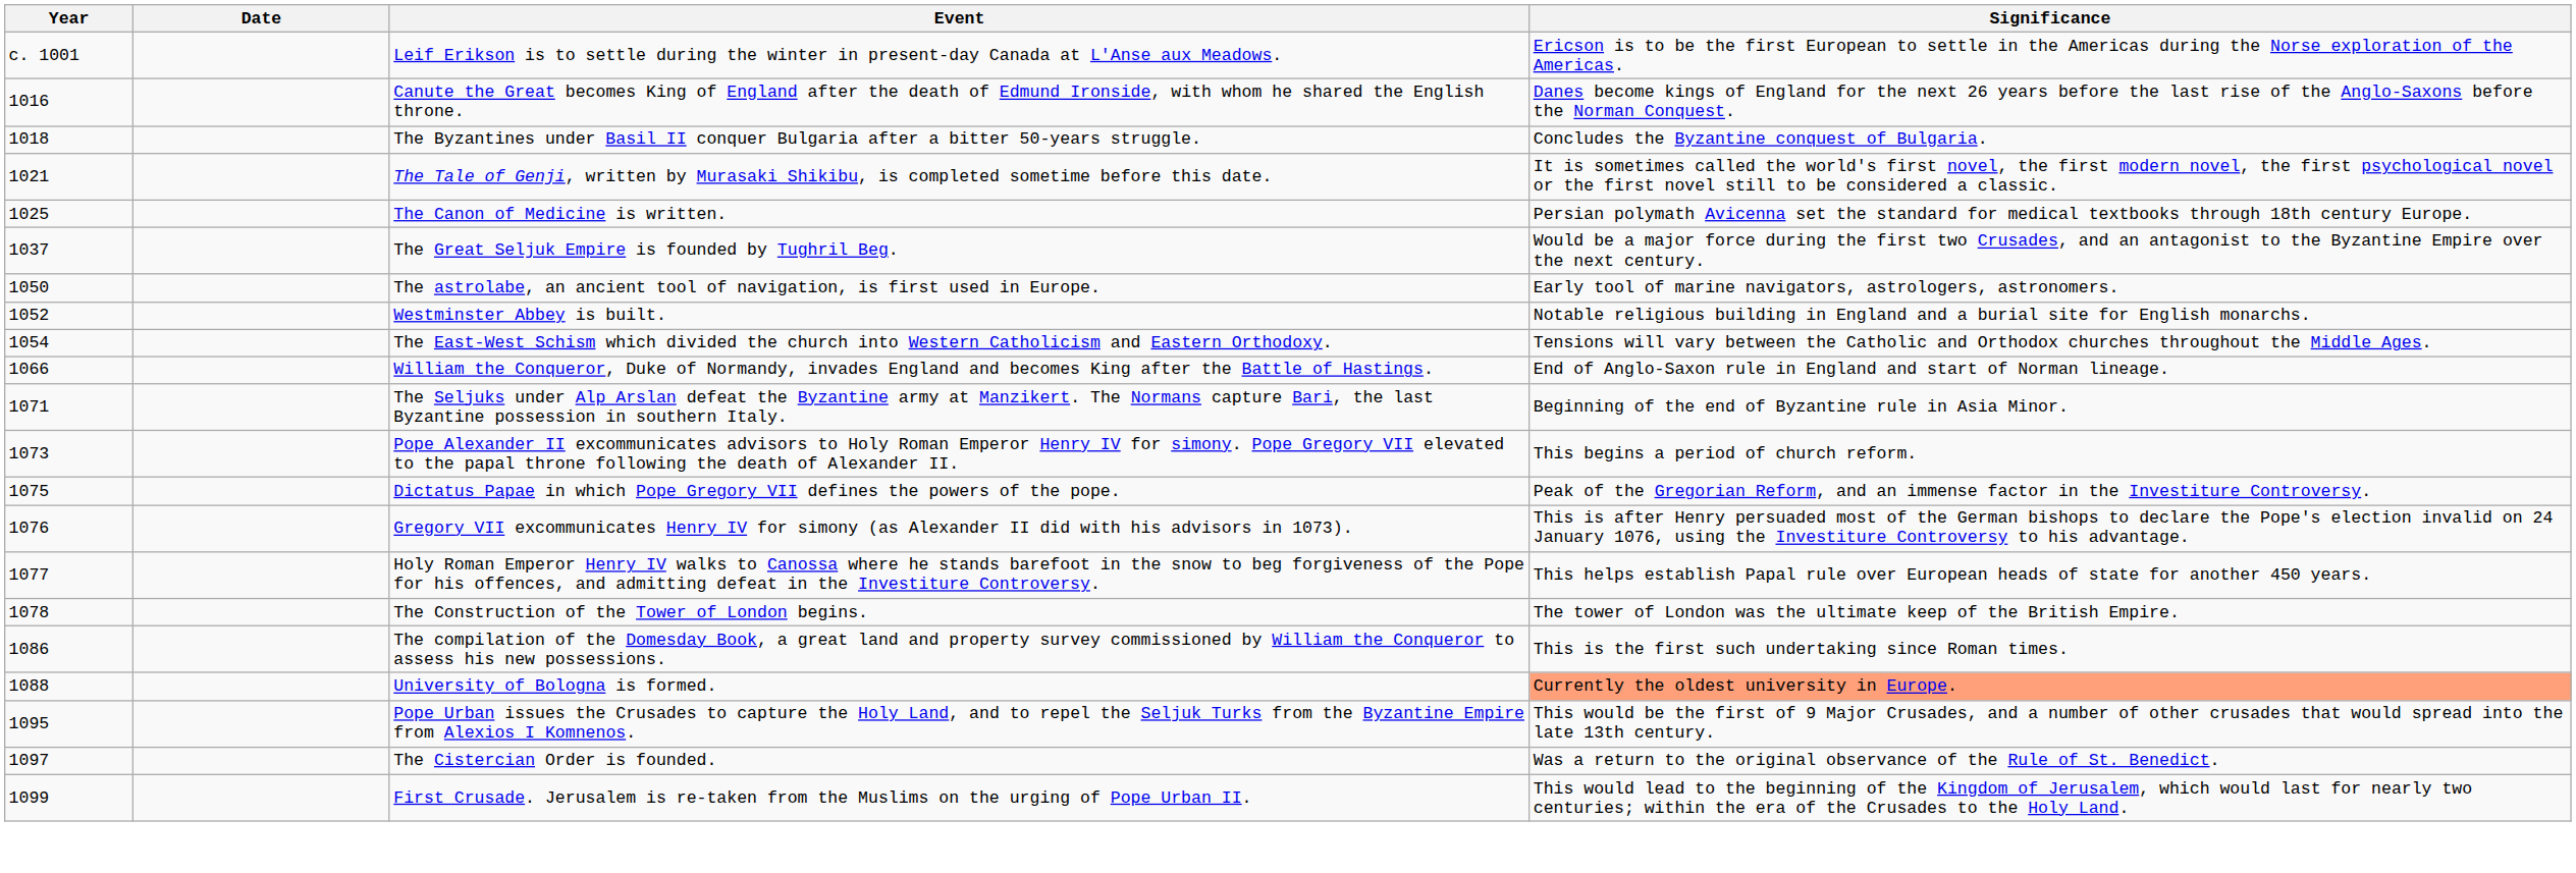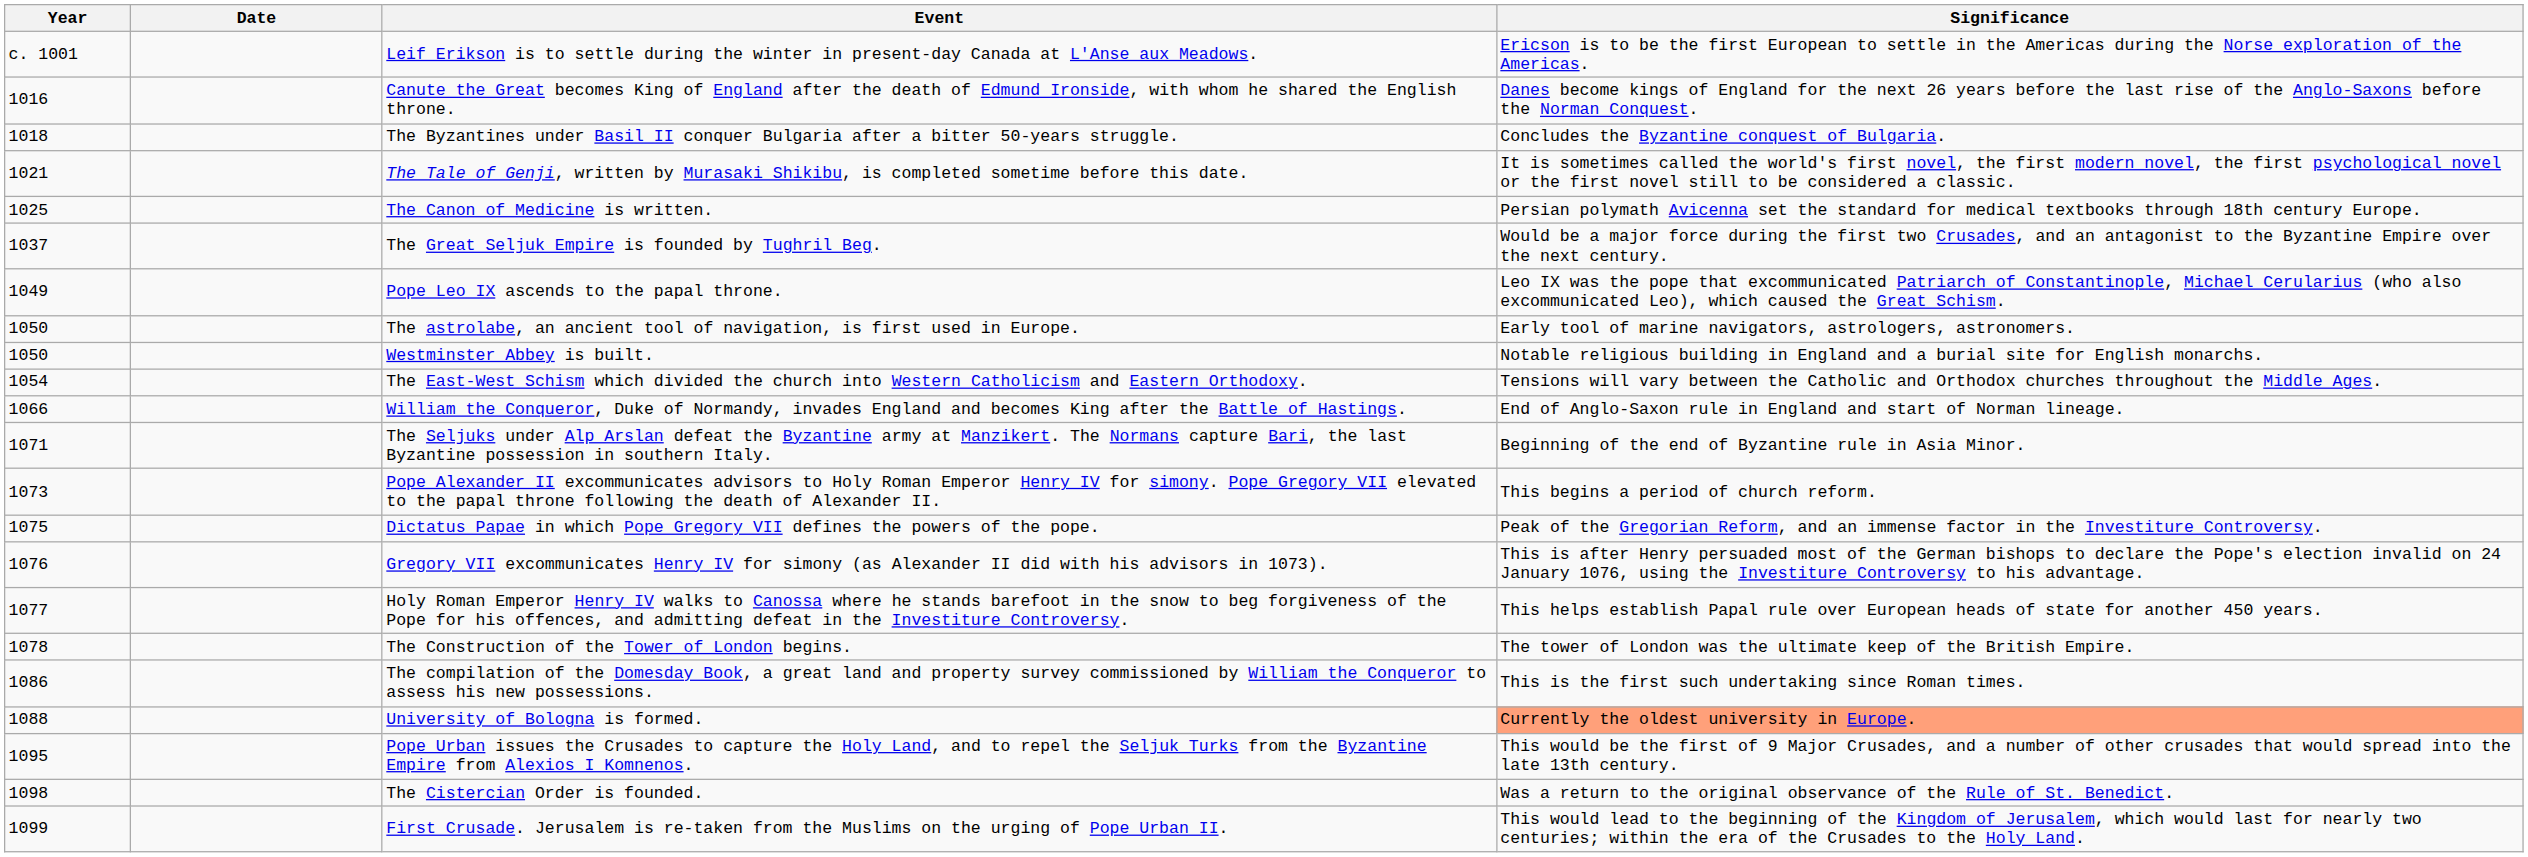+ row: 1049 | Pope Leo IX ascends to the papal throne. | Leo IX was the pope that excommunicated Patriarch of Constantinople, Michael Cerularius (who also excommunicated Leo), which caused the Great Schism.
Westminster Abbey is built. | Year: 1052 -> 1050
The Cistercian Order is founded. | Year: 1097 -> 1098
